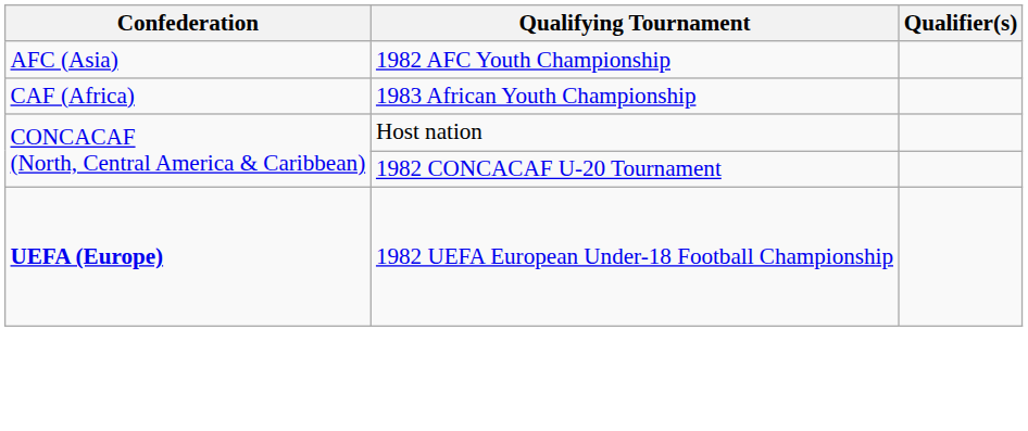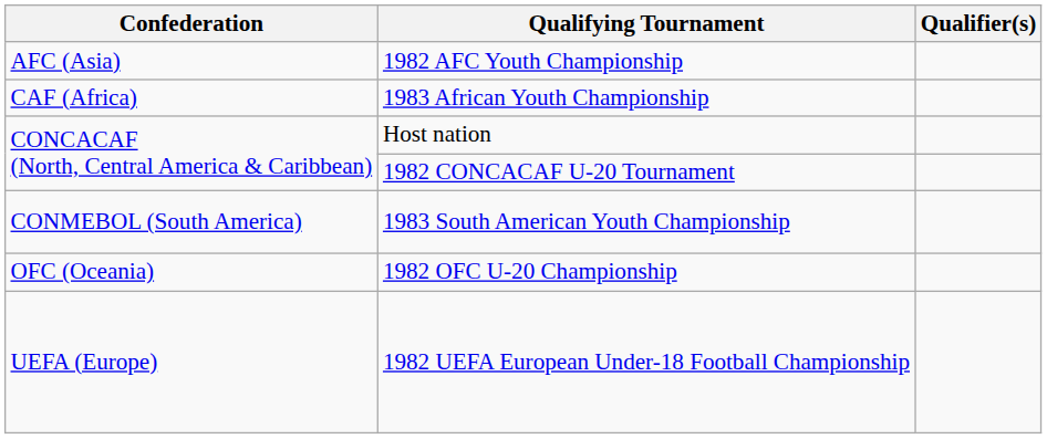+ row: CONMEBOL (South America) | 1983 South American Youth Championship
+ row: OFC (Oceania) | 1982 OFC U-20 Championship
1982 UEFA European Under-18 Football Championship | Confederation: bold -> normal
